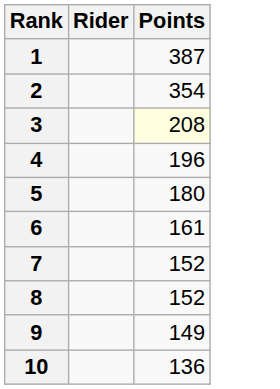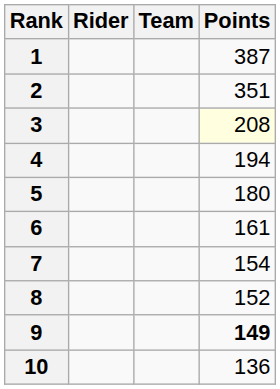+ column: Team
2 | Points: 354 -> 351
4 | Points: 196 -> 194
7 | Points: 152 -> 154
9 | Points: normal -> bold
